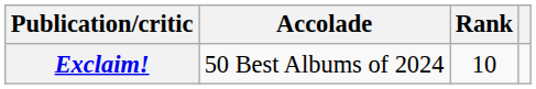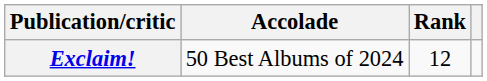Exclaim! | Rank: 10 -> 12
